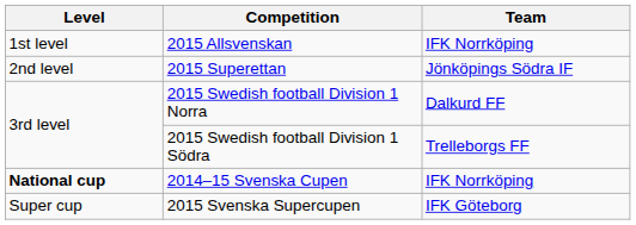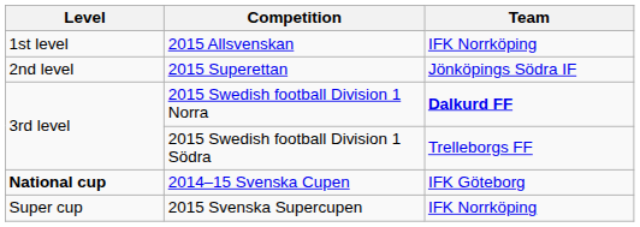2015 Swedish football Division 1 Norra | Team: normal -> bold
2014–15 Svenska Cupen | Team: IFK Norrköping -> IFK Göteborg
2015 Svenska Supercupen | Team: IFK Göteborg -> IFK Norrköping
